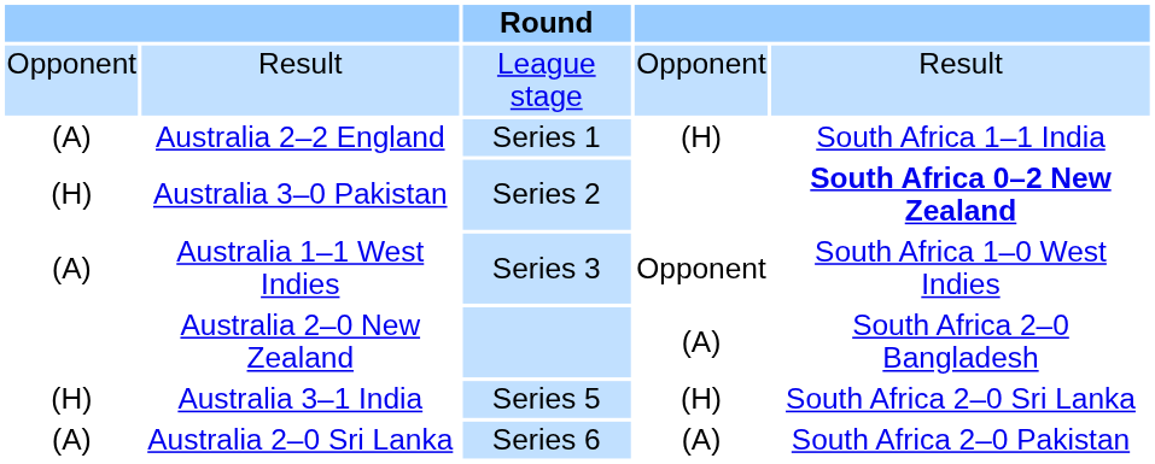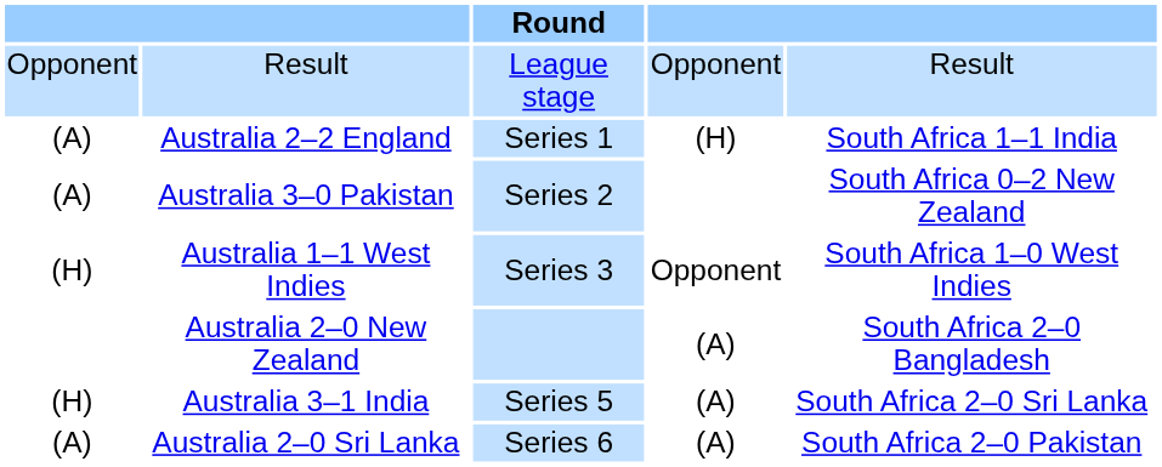Australia 3–0 Pakistan | column 1: (H) -> (A)
Australia 3–0 Pakistan | column 5: bold -> normal
Australia 1–1 West Indies | column 1: (A) -> (H)
Australia 3–1 India | column 4: (H) -> (A)
